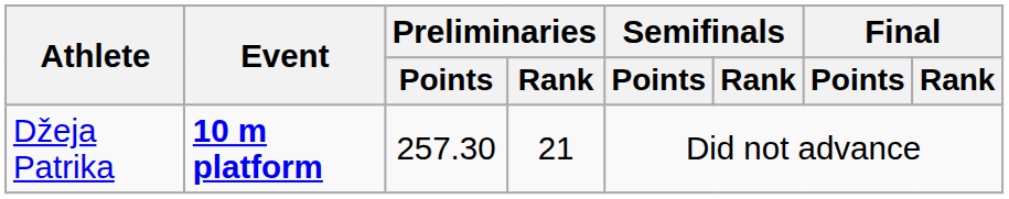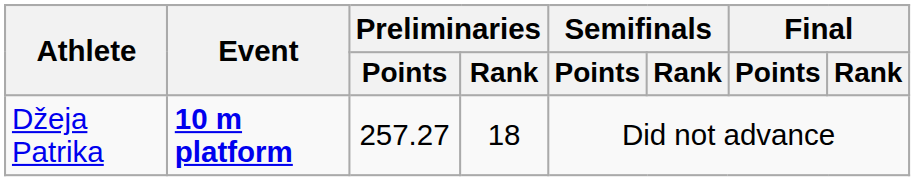Džeja Patrika | Preliminaries / Points: 257.30 -> 257.27
Džeja Patrika | Preliminaries / Rank: 21 -> 18
